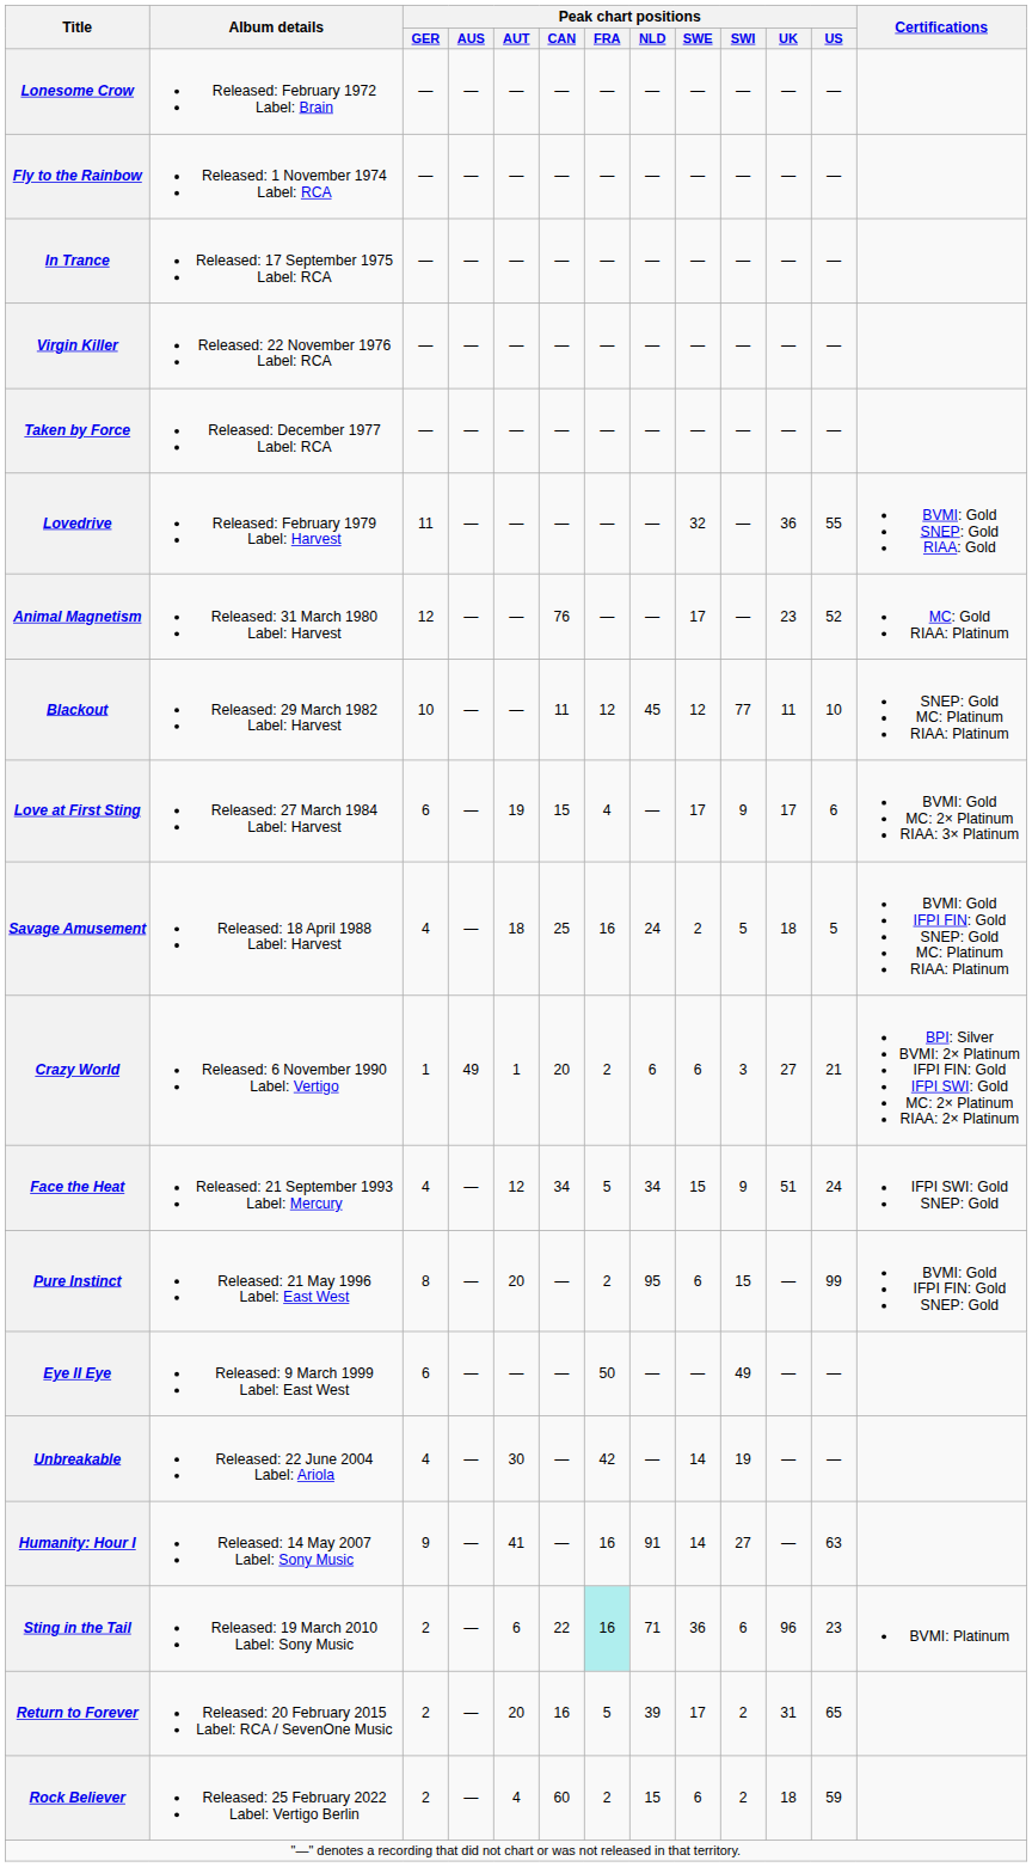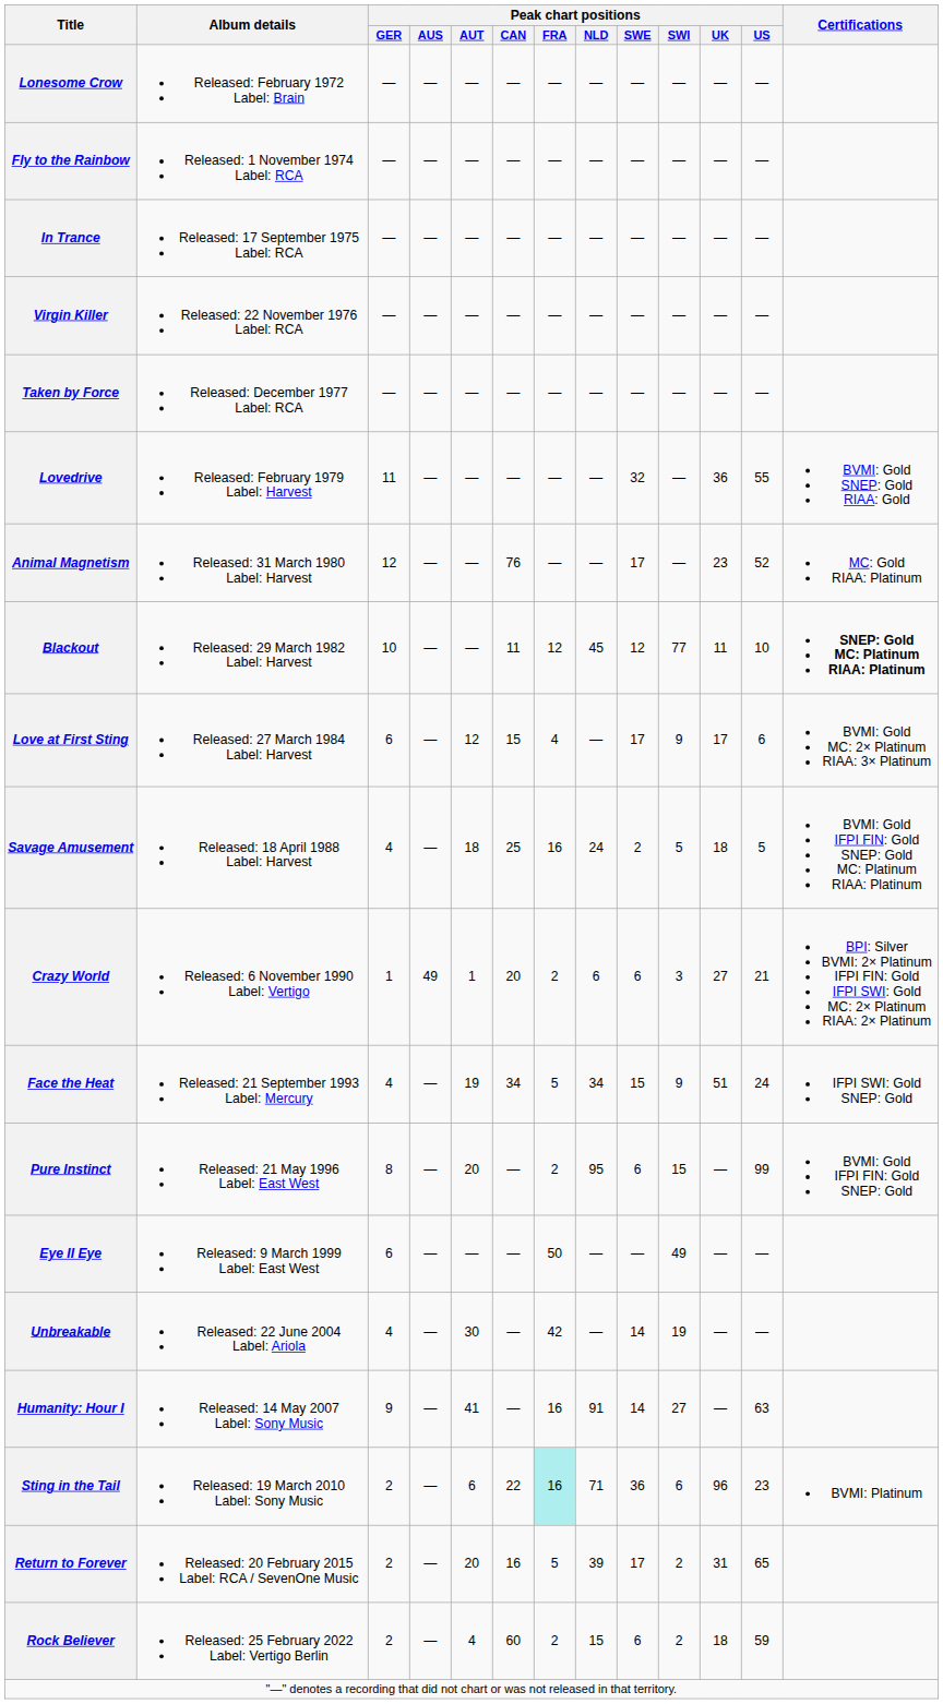Blackout | Certifications: normal -> bold
Love at First Sting | Peak chart positions / AUT: 19 -> 12
Face the Heat | Peak chart positions / AUT: 12 -> 19
